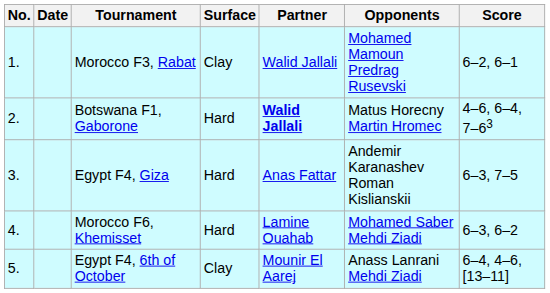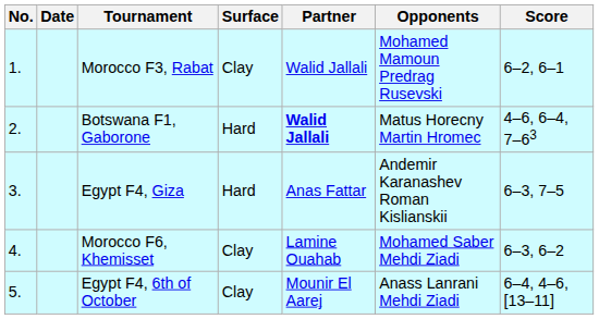Morocco F6, Khemisset | Surface: Hard -> Clay
